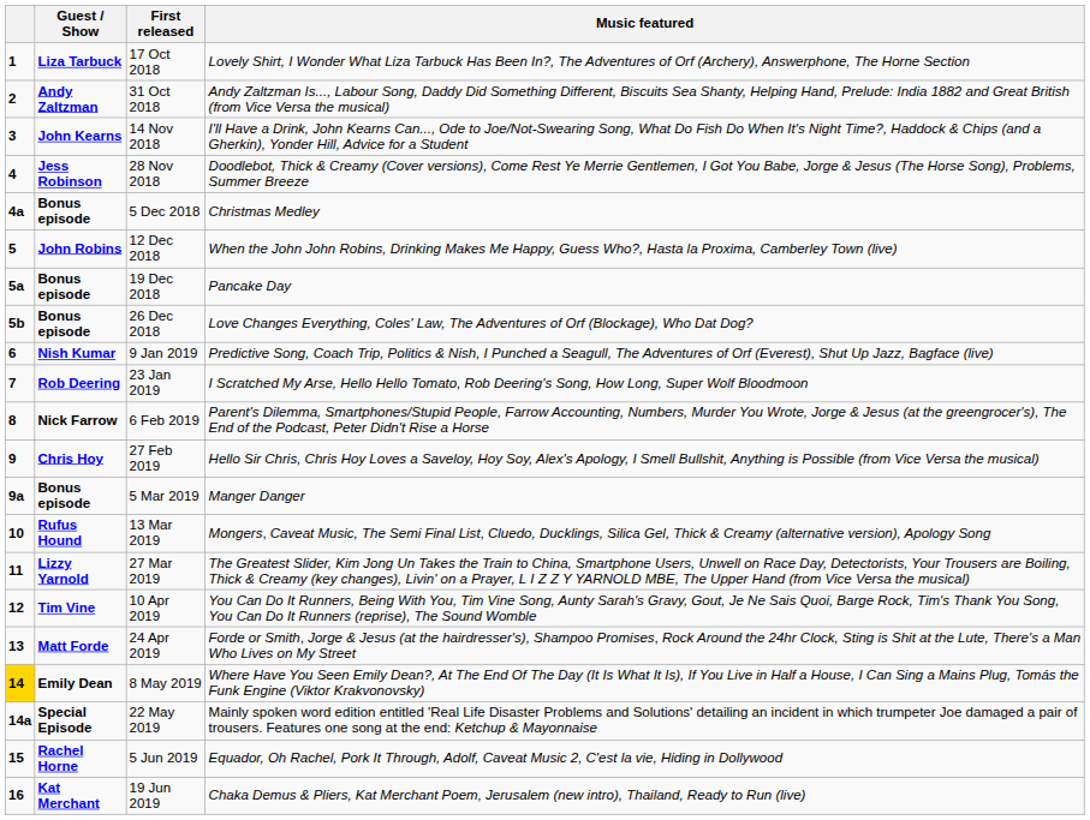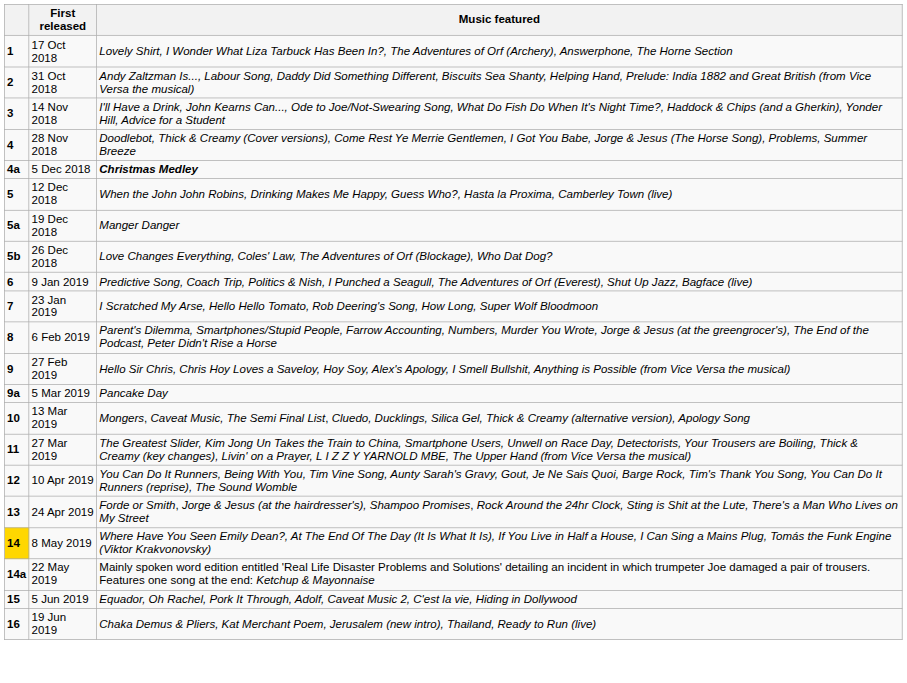- column: Guest / Show | Liza Tarbuck | Andy Zaltzman | John Kearns | Jess Robinson | Bonus episode | John Robins | Bonus episode | Bonus episode | Nish Kumar | Rob Deering | Nick Farrow | Chris Hoy | Bonus episode | Rufus Hound | Lizzy Yarnold | Tim Vine | Matt Forde | Emily Dean | Special Episode | Rachel Horne | Kat Merchant
5 Dec 2018 | Music featured: normal -> bold
19 Dec 2018 | Music featured: Pancake Day -> Manger Danger
5 Mar 2019 | Music featured: Manger Danger -> Pancake Day
